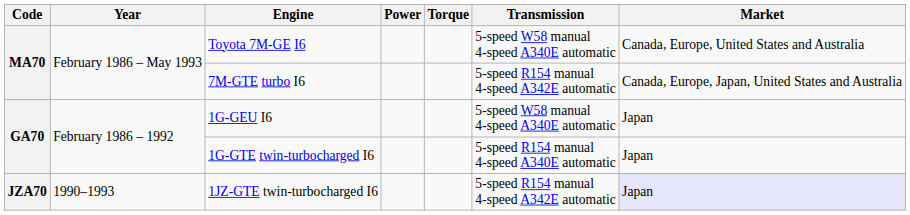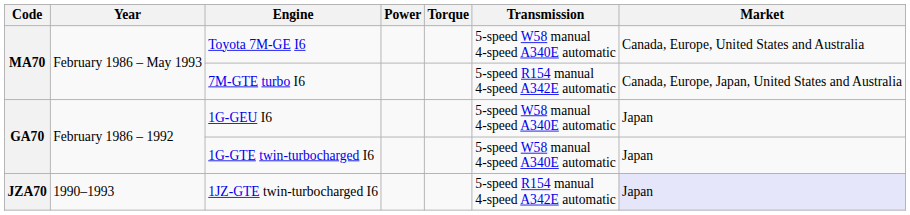1G-GTE twin-turbocharged I6 | Transmission: 5-speed R154 manual 4-speed A340E automatic -> 5-speed W58 manual 4-speed A340E automatic
